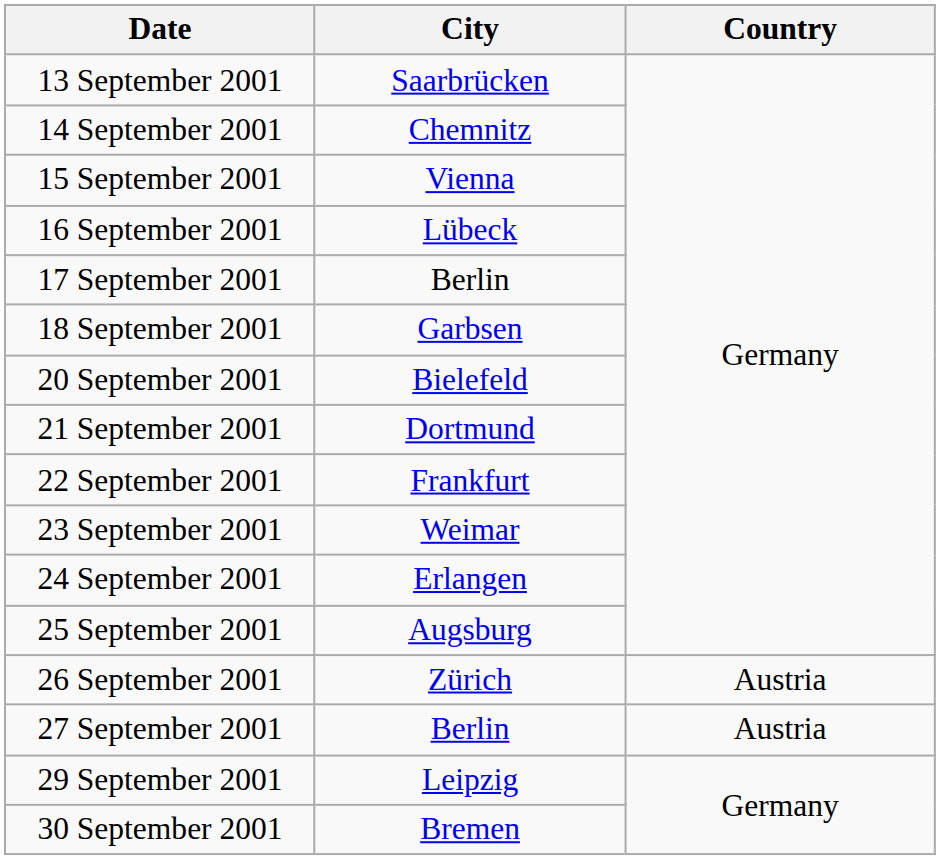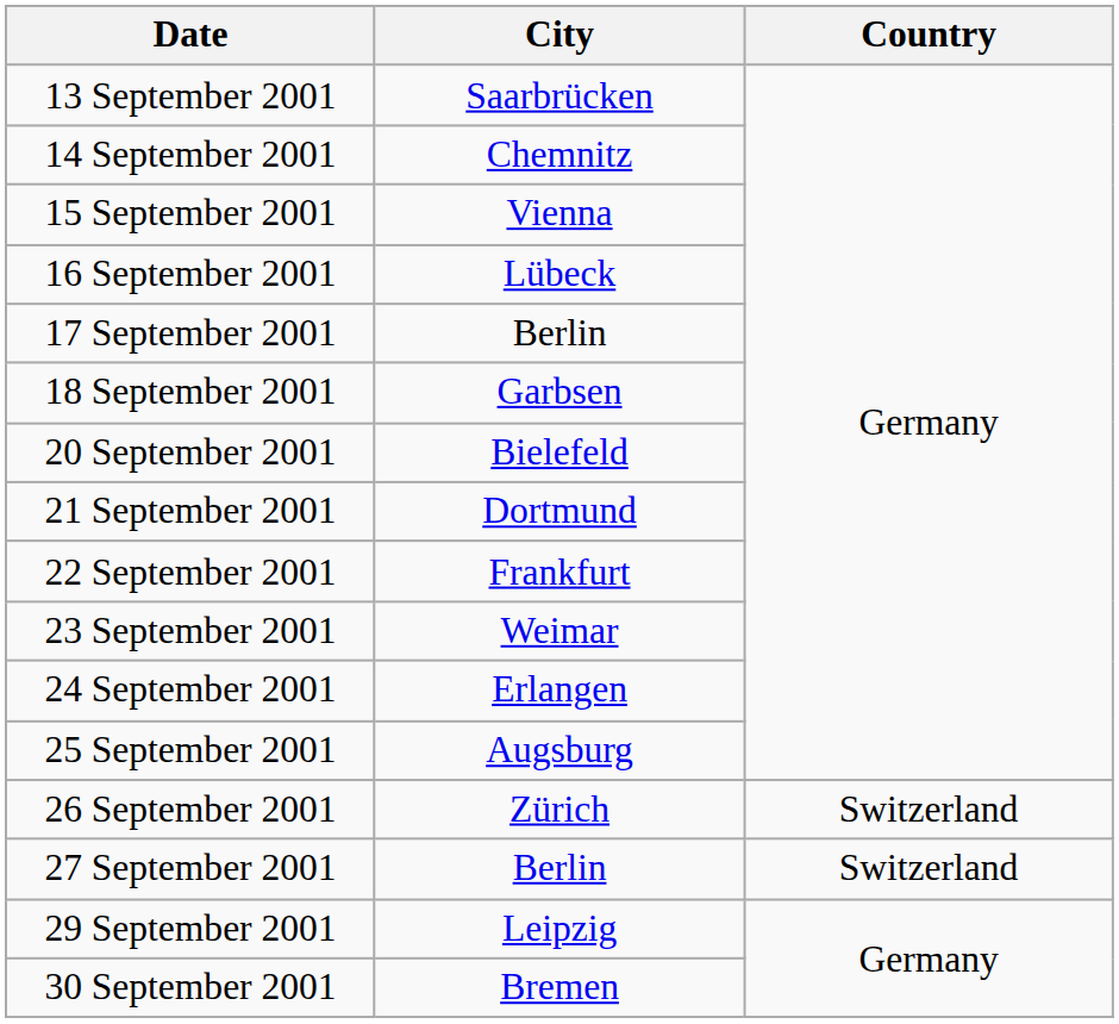26 September 2001 | Country: Austria -> Switzerland
27 September 2001 | Country: Austria -> Switzerland
